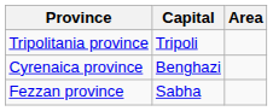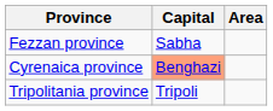rows swapped: Tripolitania province <-> Fezzan province
Cyrenaica province | Capital: no background -> lightsalmon background
